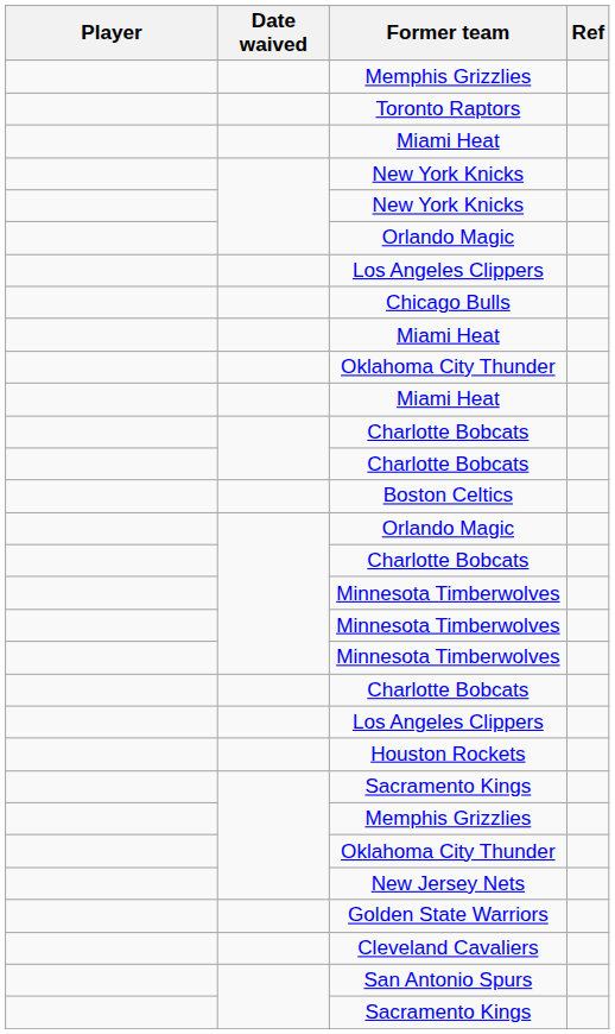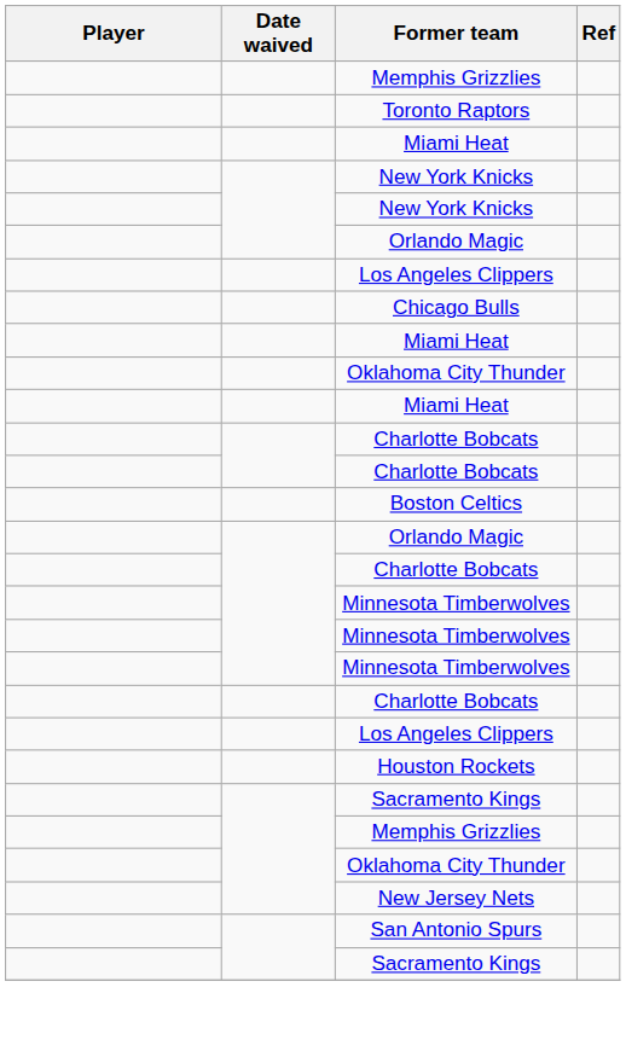- row: Golden State Warriors
- row: Cleveland Cavaliers
